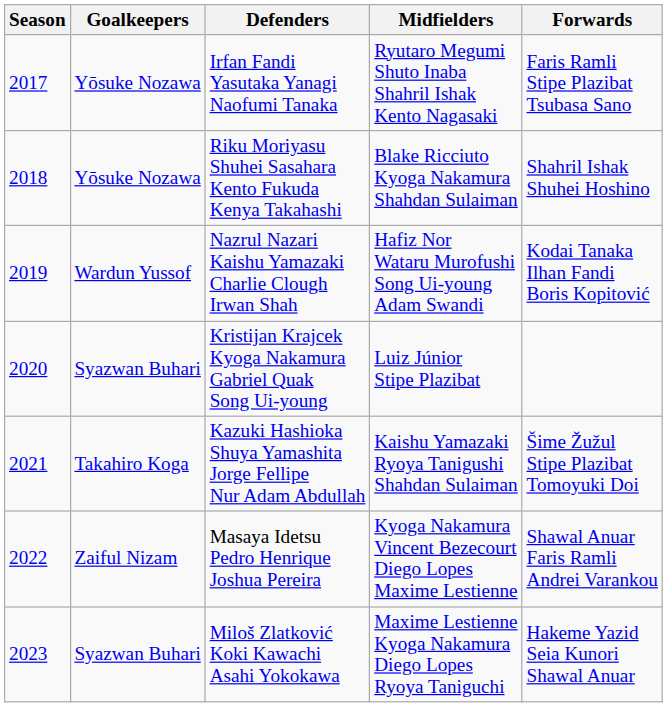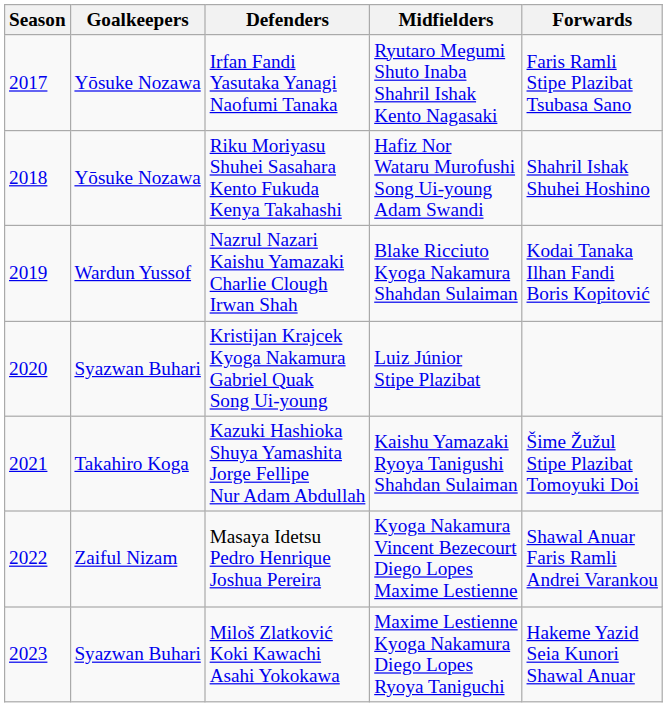Riku Moriyasu Shuhei Sasahara Kento Fukuda Kenya Takahashi | Midfielders: Blake Ricciuto Kyoga Nakamura Shahdan Sulaiman -> Hafiz Nor Wataru Murofushi Song Ui-young Adam Swandi
Nazrul Nazari Kaishu Yamazaki Charlie Clough Irwan Shah | Midfielders: Hafiz Nor Wataru Murofushi Song Ui-young Adam Swandi -> Blake Ricciuto Kyoga Nakamura Shahdan Sulaiman
